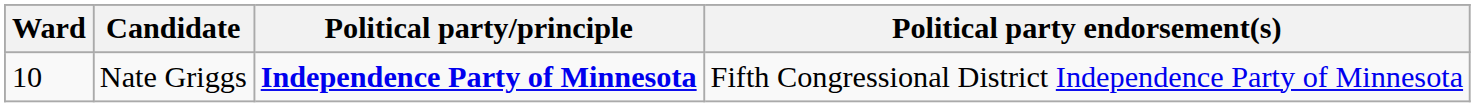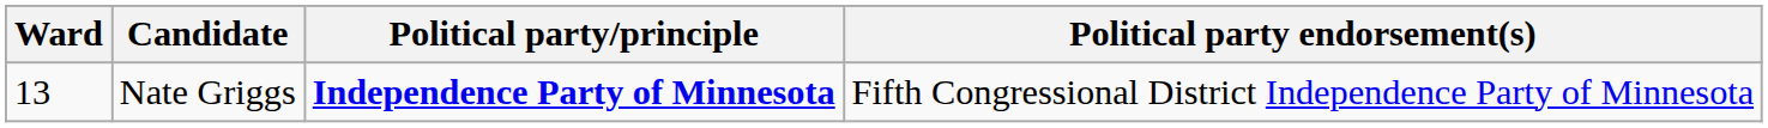Nate Griggs | Ward: 10 -> 13
